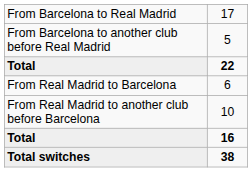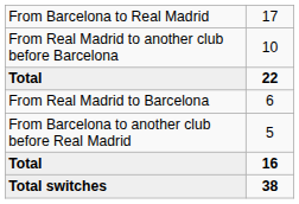rows swapped: 5 <-> 10
